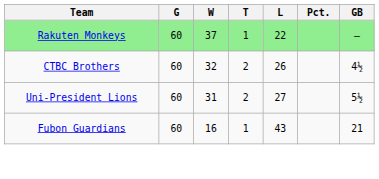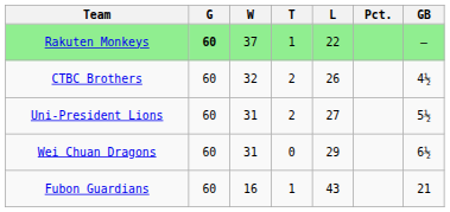Rakuten Monkeys | G: normal -> bold
+ row: Wei Chuan Dragons | 60 | 31 | 0 | 29 | 6½
